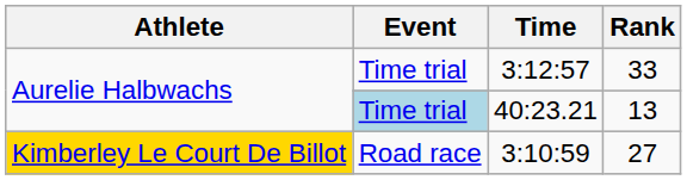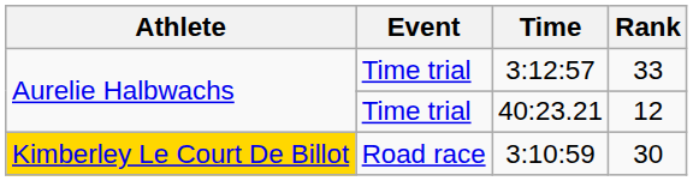40:23.21 | Event: lightblue background -> no background
40:23.21 | Rank: 13 -> 12
3:10:59 | Rank: 27 -> 30
